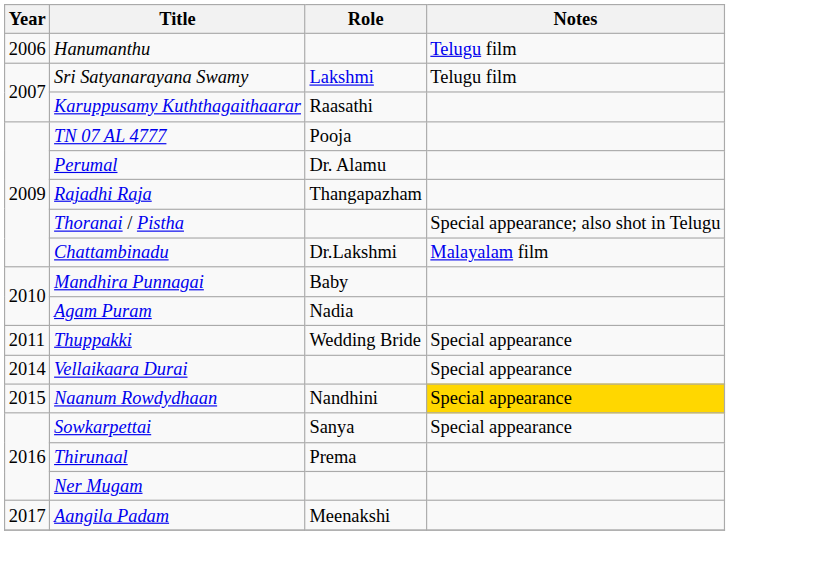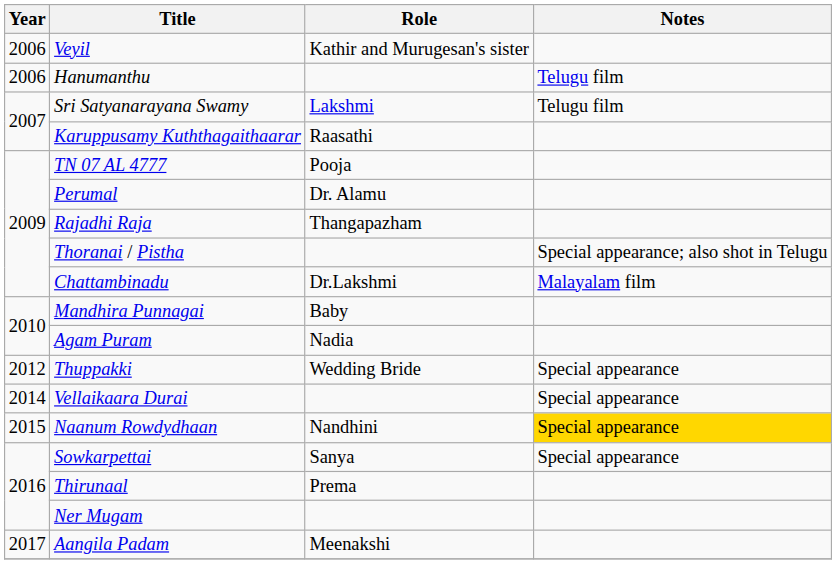+ row: 2006 | Veyil | Kathir and Murugesan's sister
Thuppakki | Year: 2011 -> 2012
